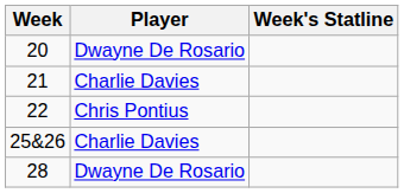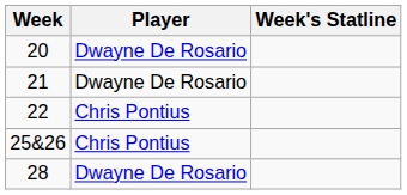21 | Player: Charlie Davies -> Dwayne De Rosario
25&26 | Player: Charlie Davies -> Chris Pontius
